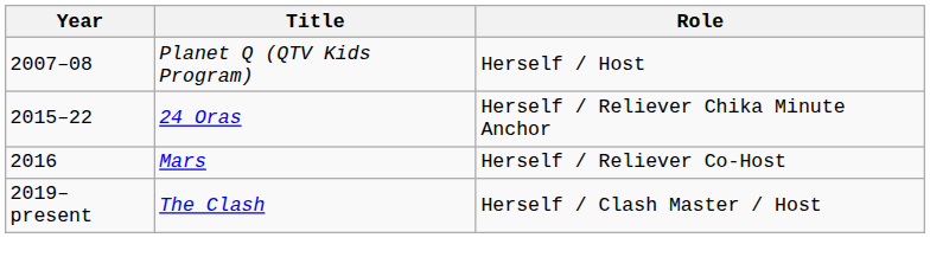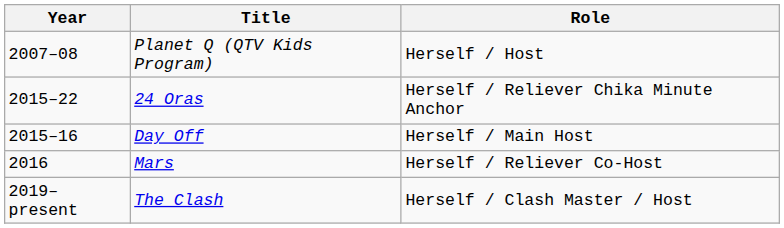+ row: 2015–16 | Day Off | Herself / Main Host
